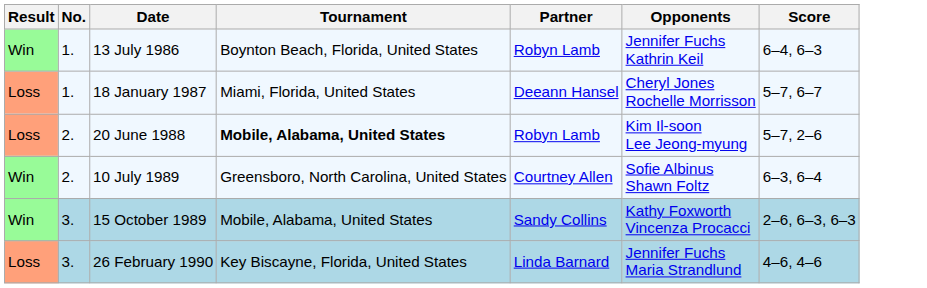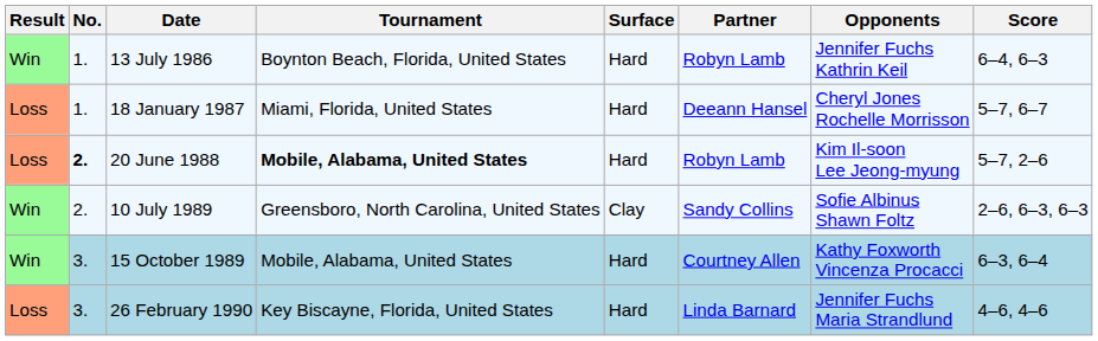+ column: Surface | Hard | Hard | Hard | Clay | Hard | Hard
20 June 1988 | No.: normal -> bold
10 July 1989 | Partner: Courtney Allen -> Sandy Collins
10 July 1989 | Score: 6–3, 6–4 -> 2–6, 6–3, 6–3
15 October 1989 | Partner: Sandy Collins -> Courtney Allen
15 October 1989 | Score: 2–6, 6–3, 6–3 -> 6–3, 6–4
